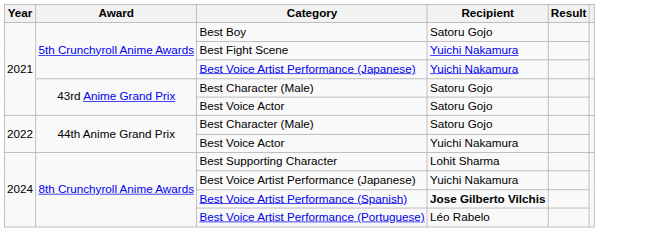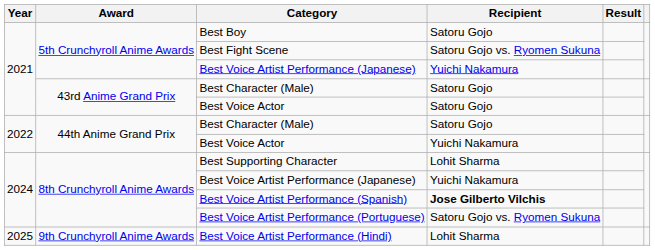Best Fight Scene | Recipient: Yuichi Nakamura -> Satoru Gojo vs. Ryomen Sukuna
Best Voice Artist Performance (Portuguese) | Recipient: Léo Rabelo -> Satoru Gojo vs. Ryomen Sukuna
+ row: 2025 | 9th Crunchyroll Anime Awards | Best Voice Artist Performance (Hindi) | Lohit Sharma
